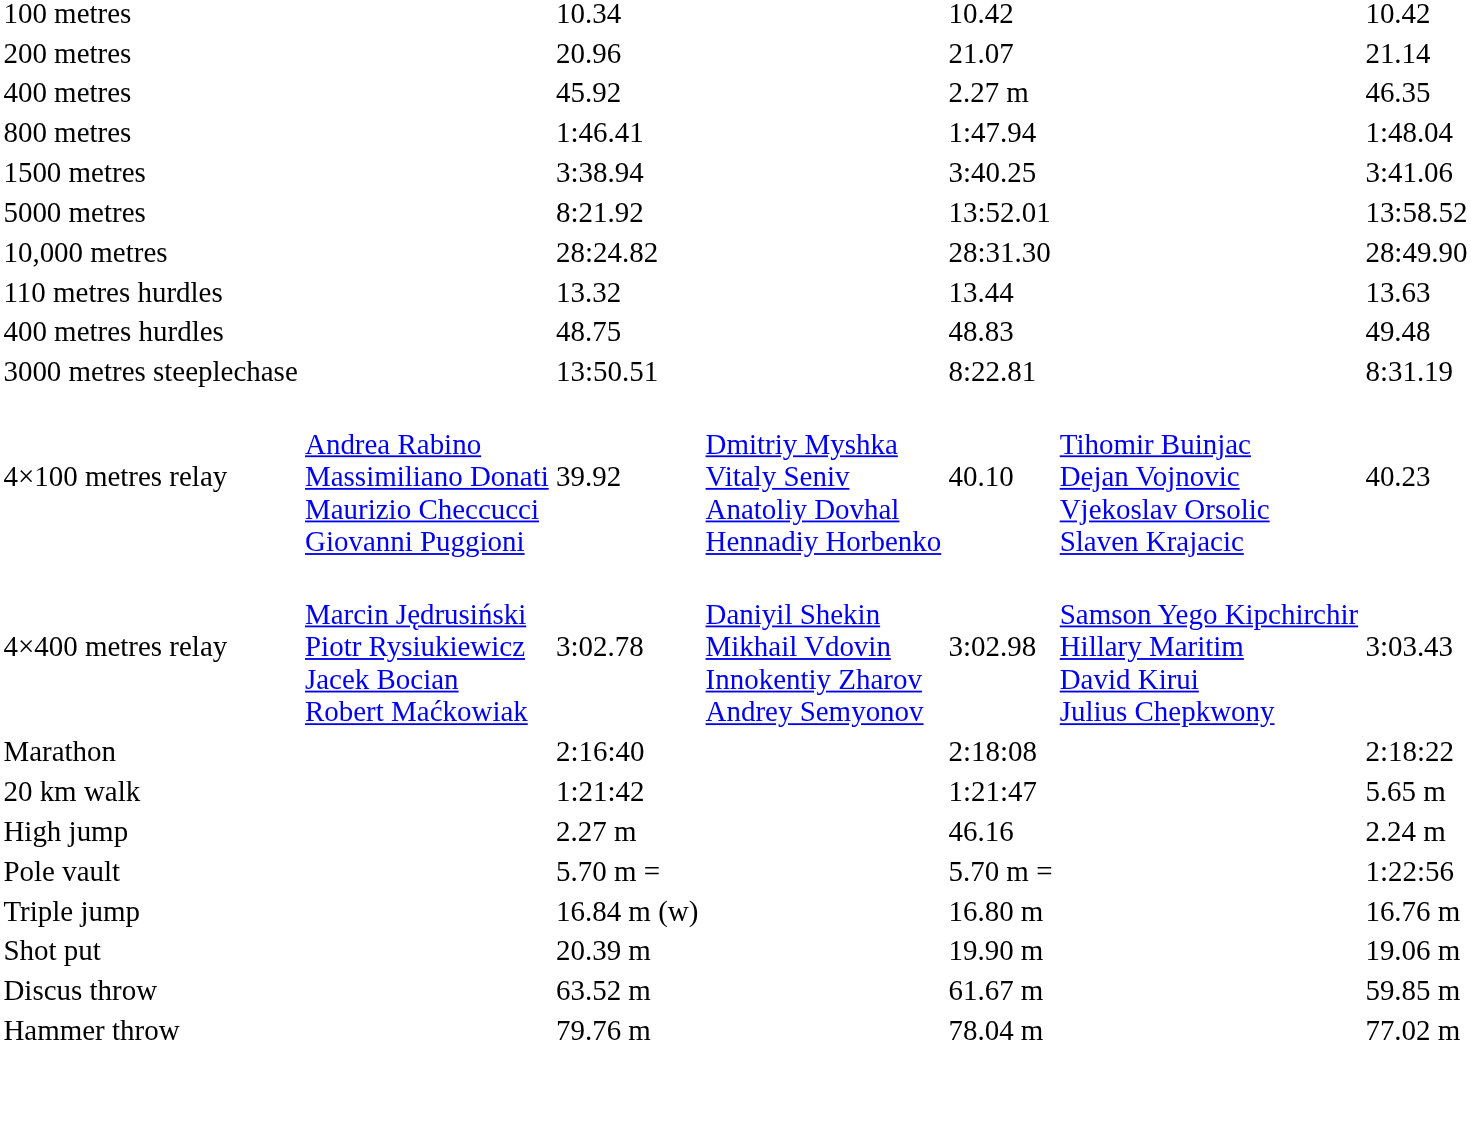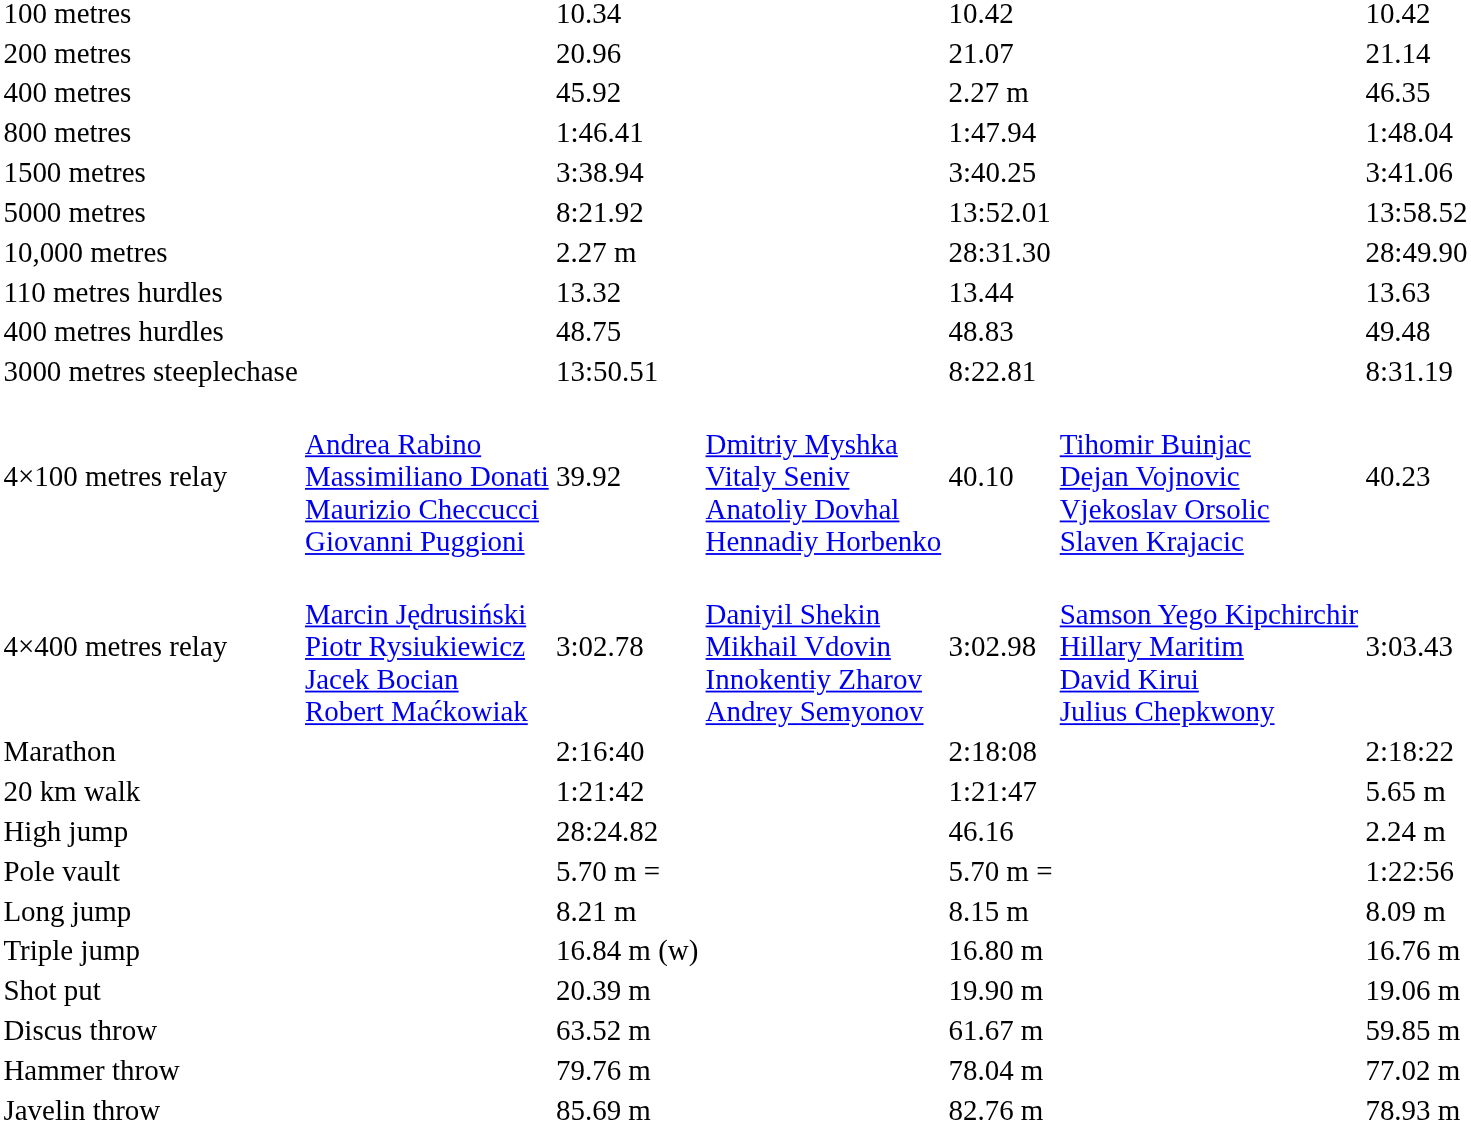10,000 metres | column 3: 28:24.82 -> 2.27 m
High jump | column 3: 2.27 m -> 28:24.82
+ row: Long jump | 8.21 m | 8.15 m | 8.09 m
+ row: Javelin throw | 85.69 m | 82.76 m | 78.93 m
